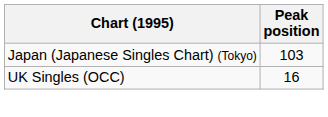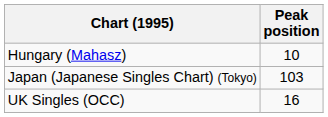+ row: Hungary (Mahasz) | 10
